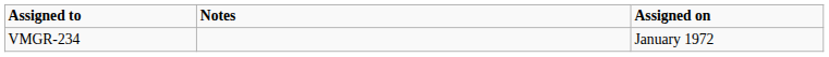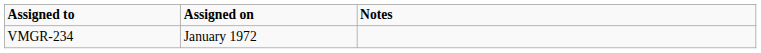columns swapped: Assigned on <-> Notes
